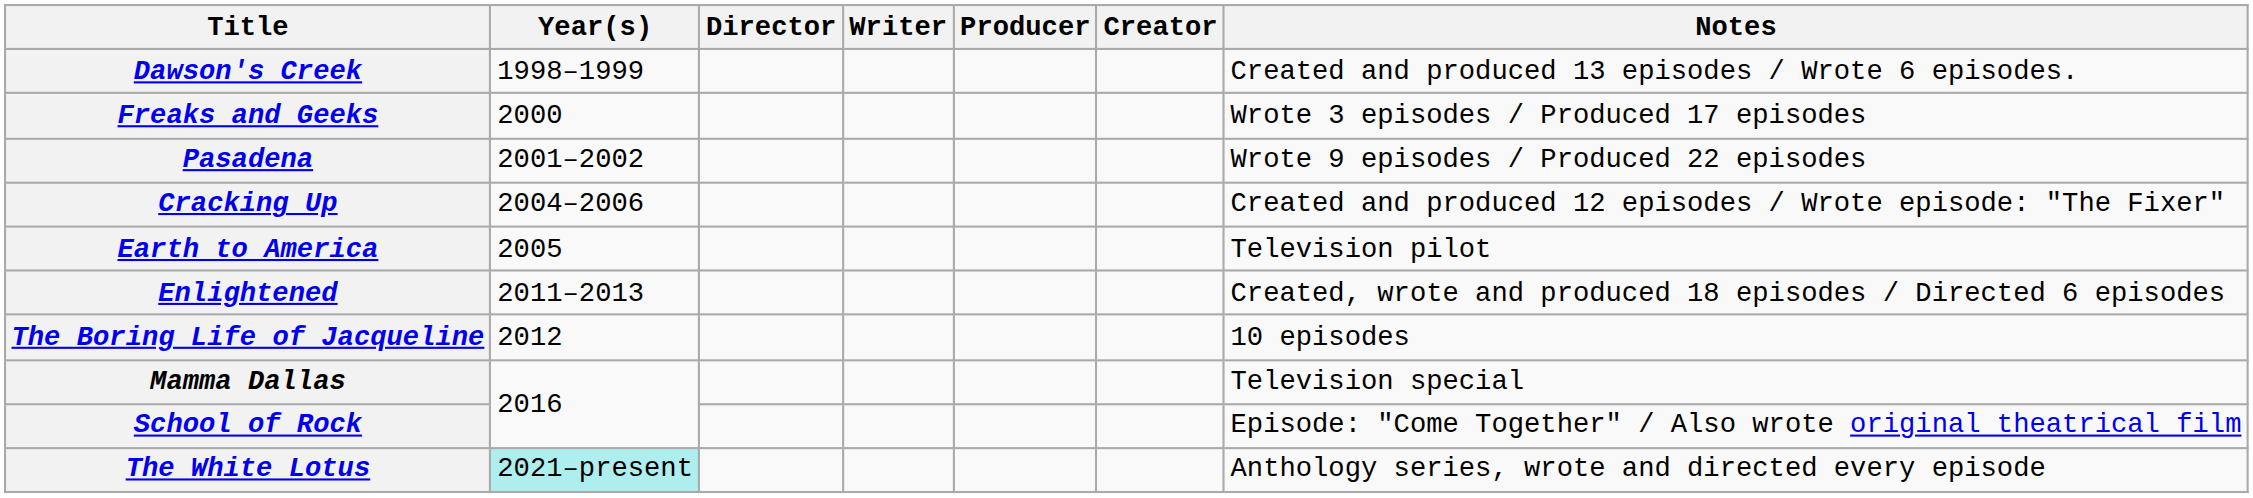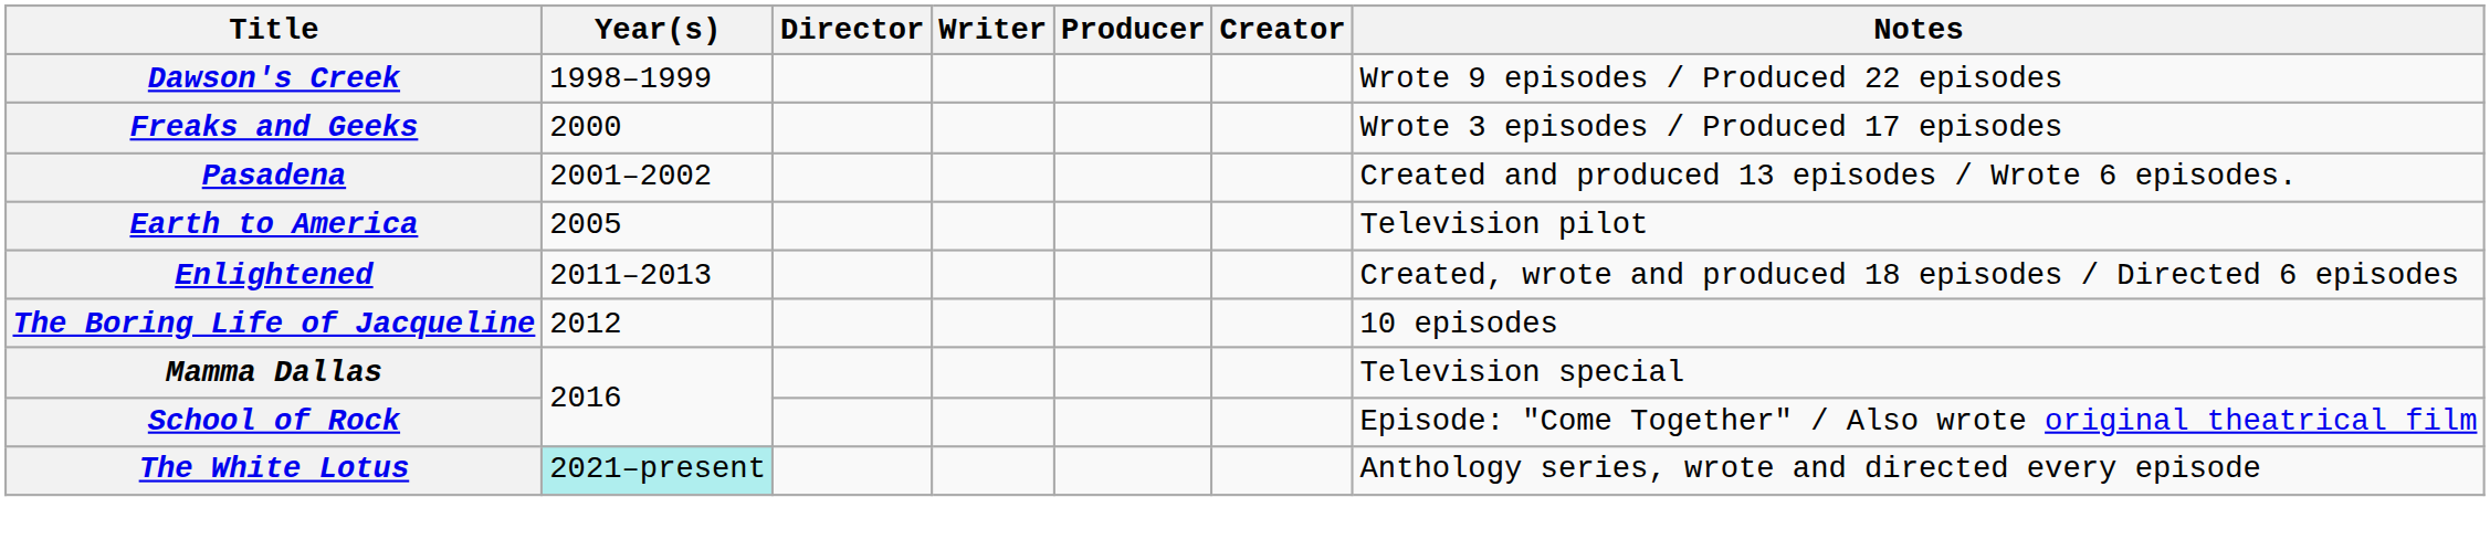Dawson's Creek | Notes: Created and produced 13 episodes / Wrote 6 episodes. -> Wrote 9 episodes / Produced 22 episodes
Pasadena | Notes: Wrote 9 episodes / Produced 22 episodes -> Created and produced 13 episodes / Wrote 6 episodes.
- row: Cracking Up | 2004–2006 | Created and produced 12 episodes / Wrote episode: "The Fixer"
